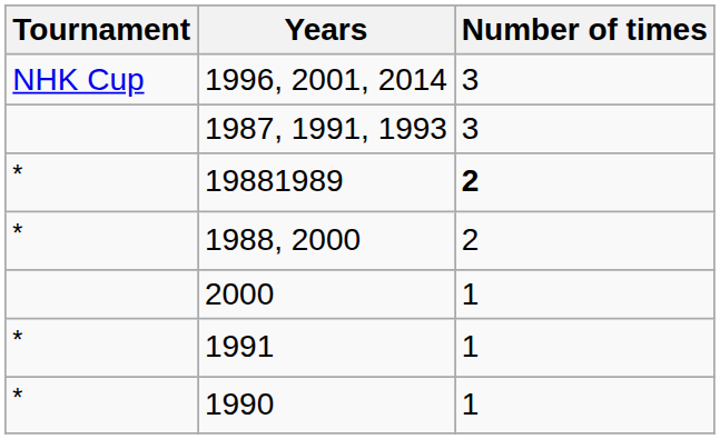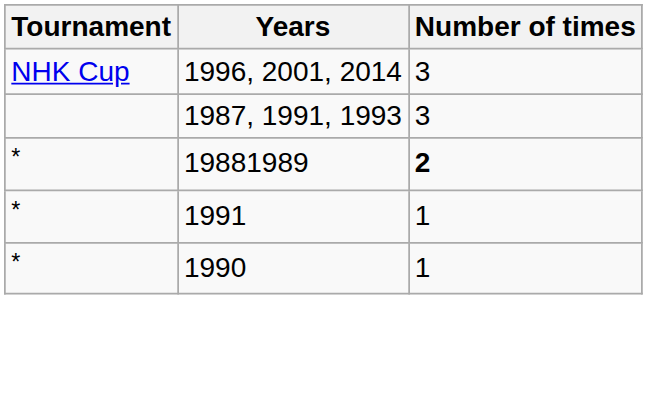- row: * | 1988, 2000 | 2
- row: 2000 | 1
